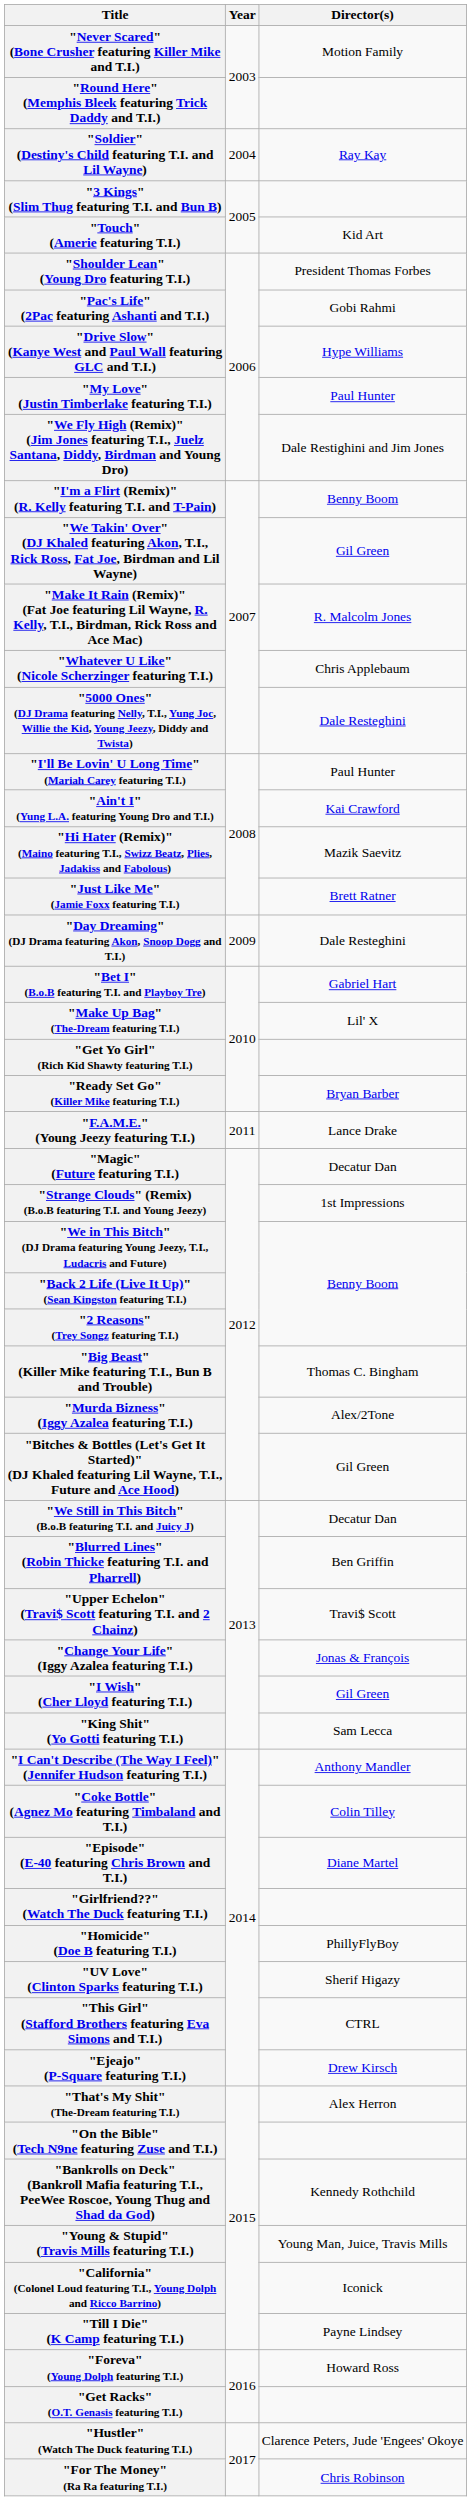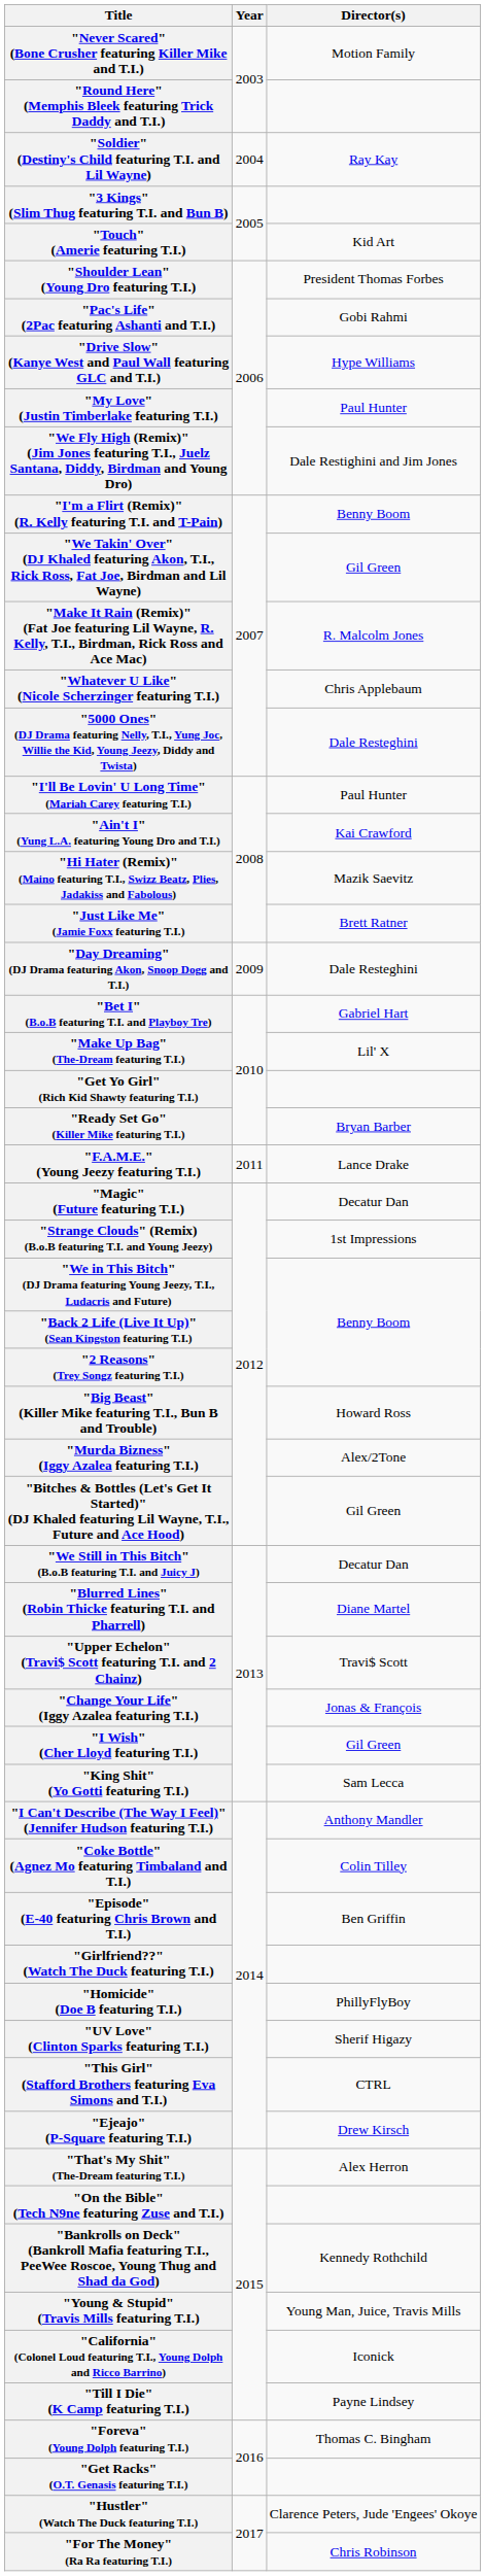"Big Beast" (Killer Mike featuring T.I., Bun B and Trouble) | Director(s): Thomas C. Bingham -> Howard Ross
"Blurred Lines" (Robin Thicke featuring T.I. and Pharrell) | Director(s): Ben Griffin -> Diane Martel
"Episode" (E-40 featuring Chris Brown and T.I.) | Director(s): Diane Martel -> Ben Griffin
"Foreva" (Young Dolph featuring T.I.) | Director(s): Howard Ross -> Thomas C. Bingham
